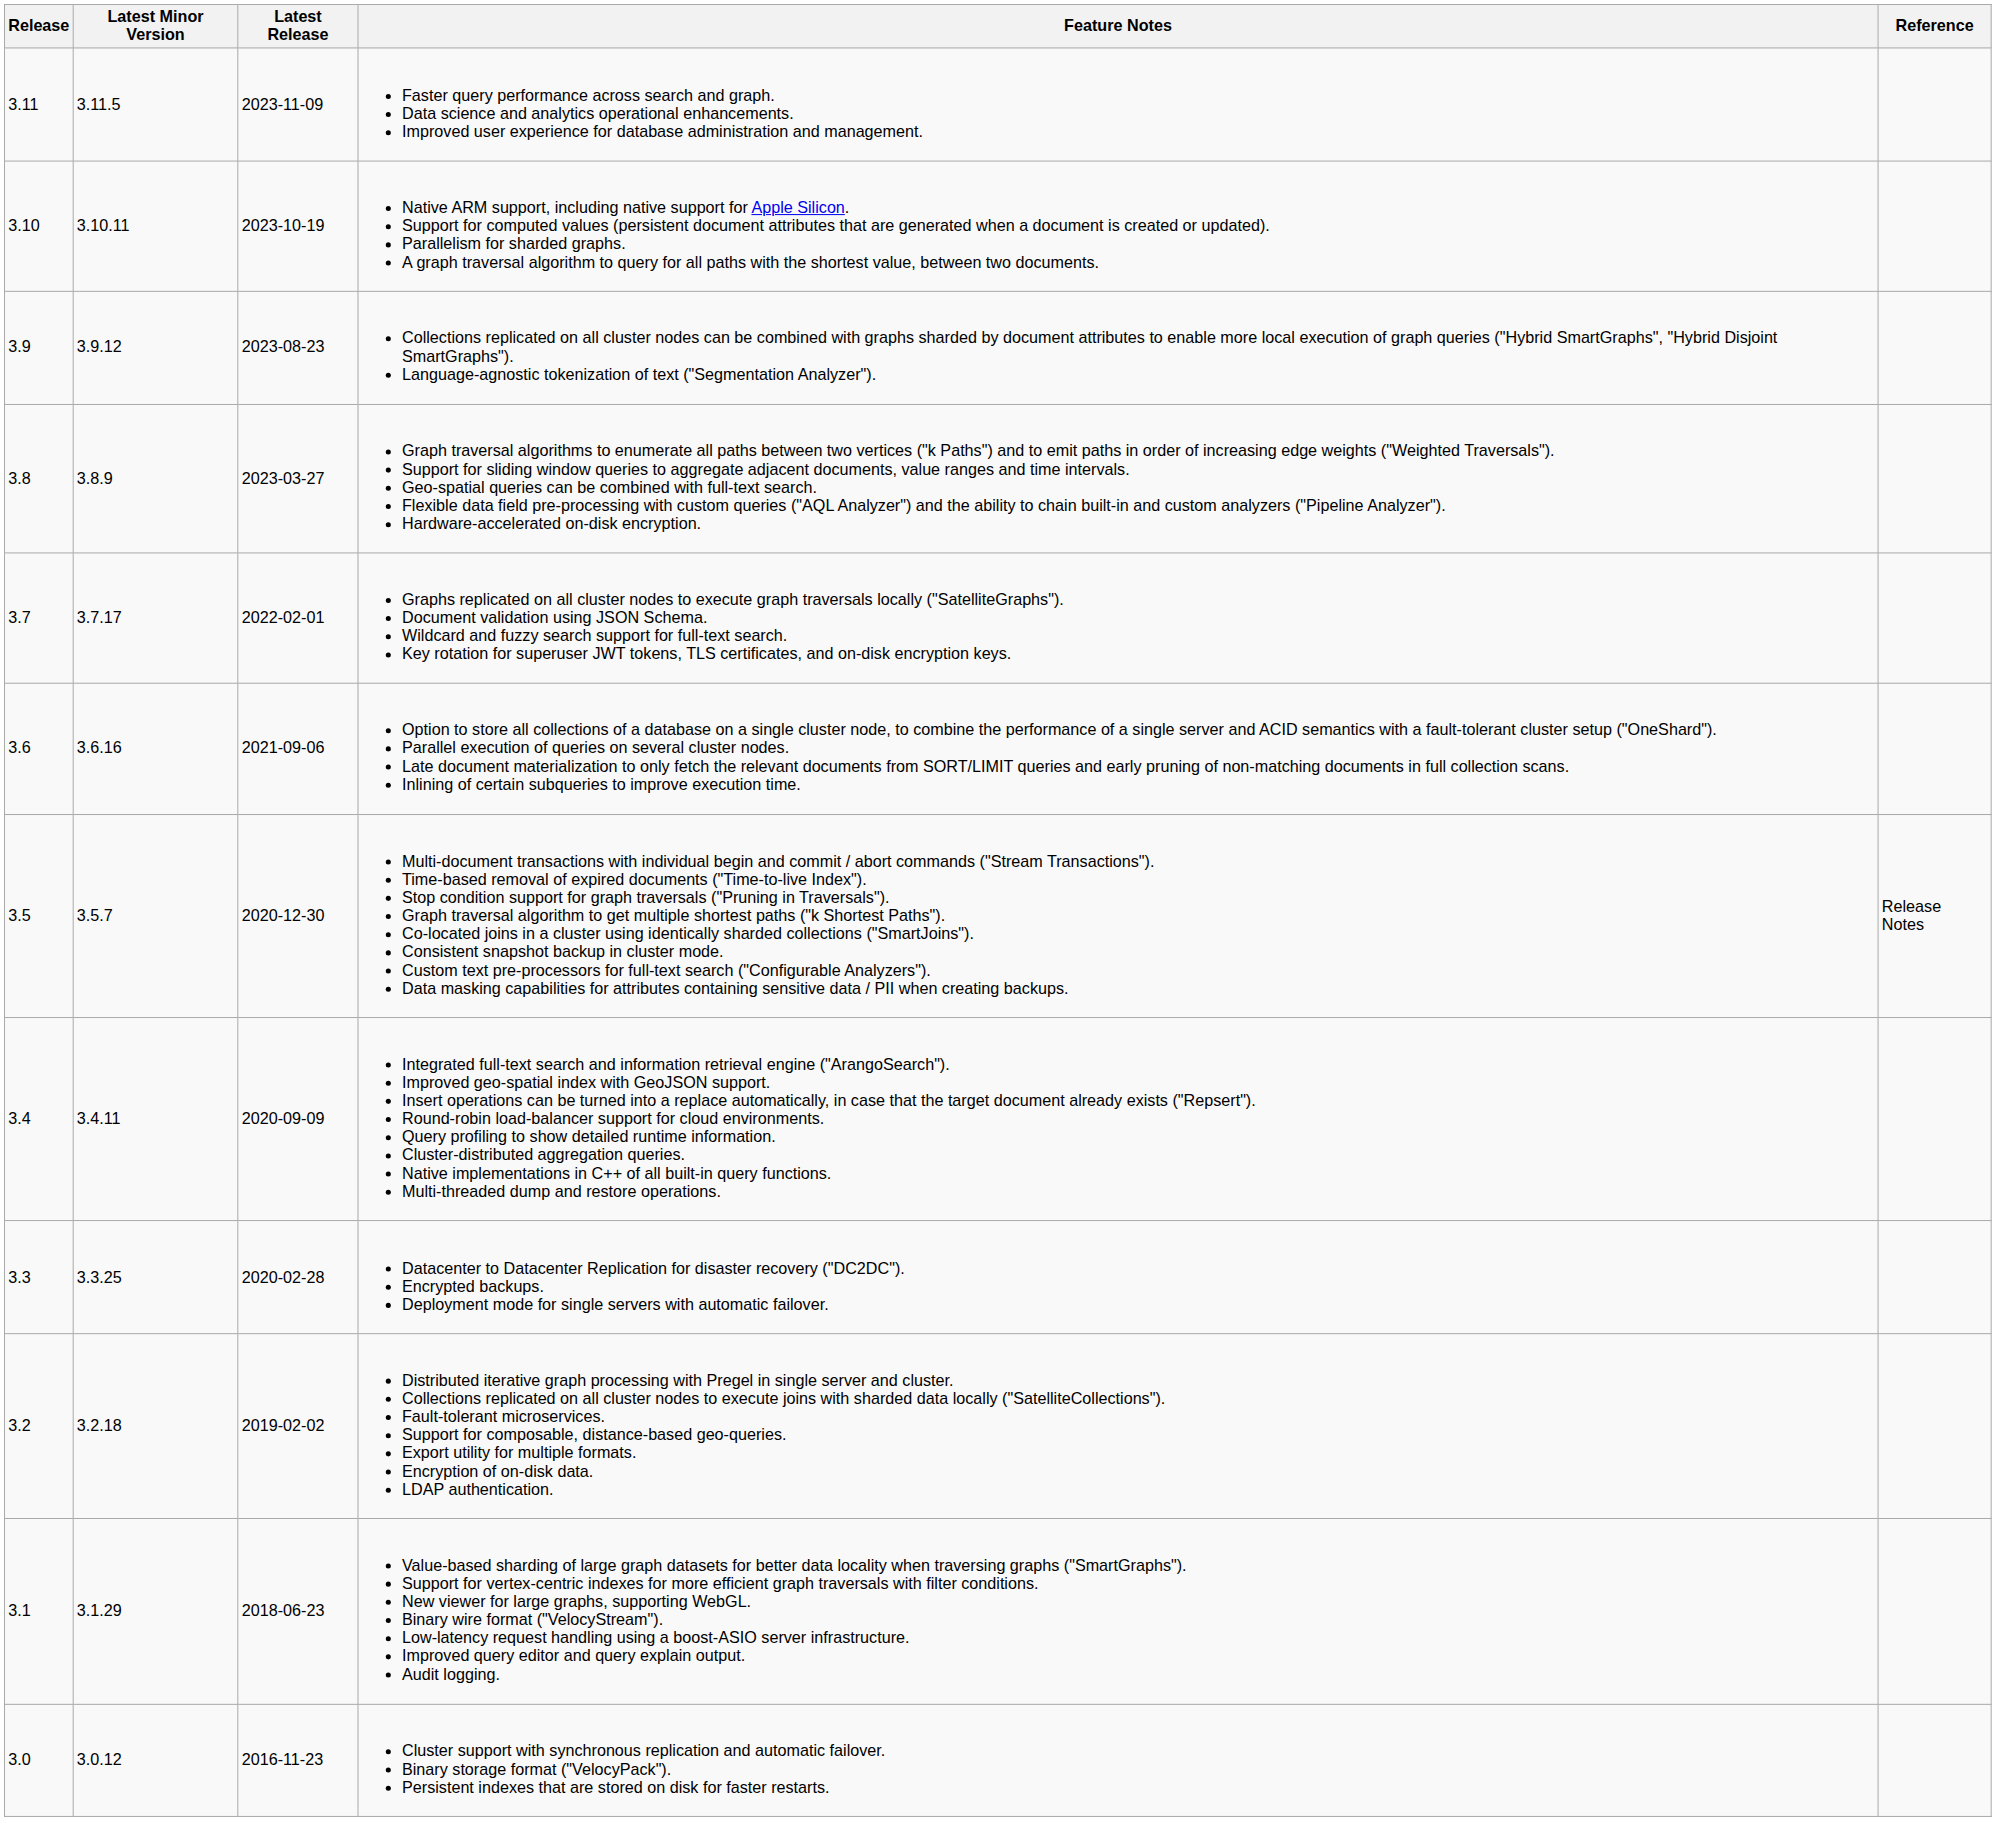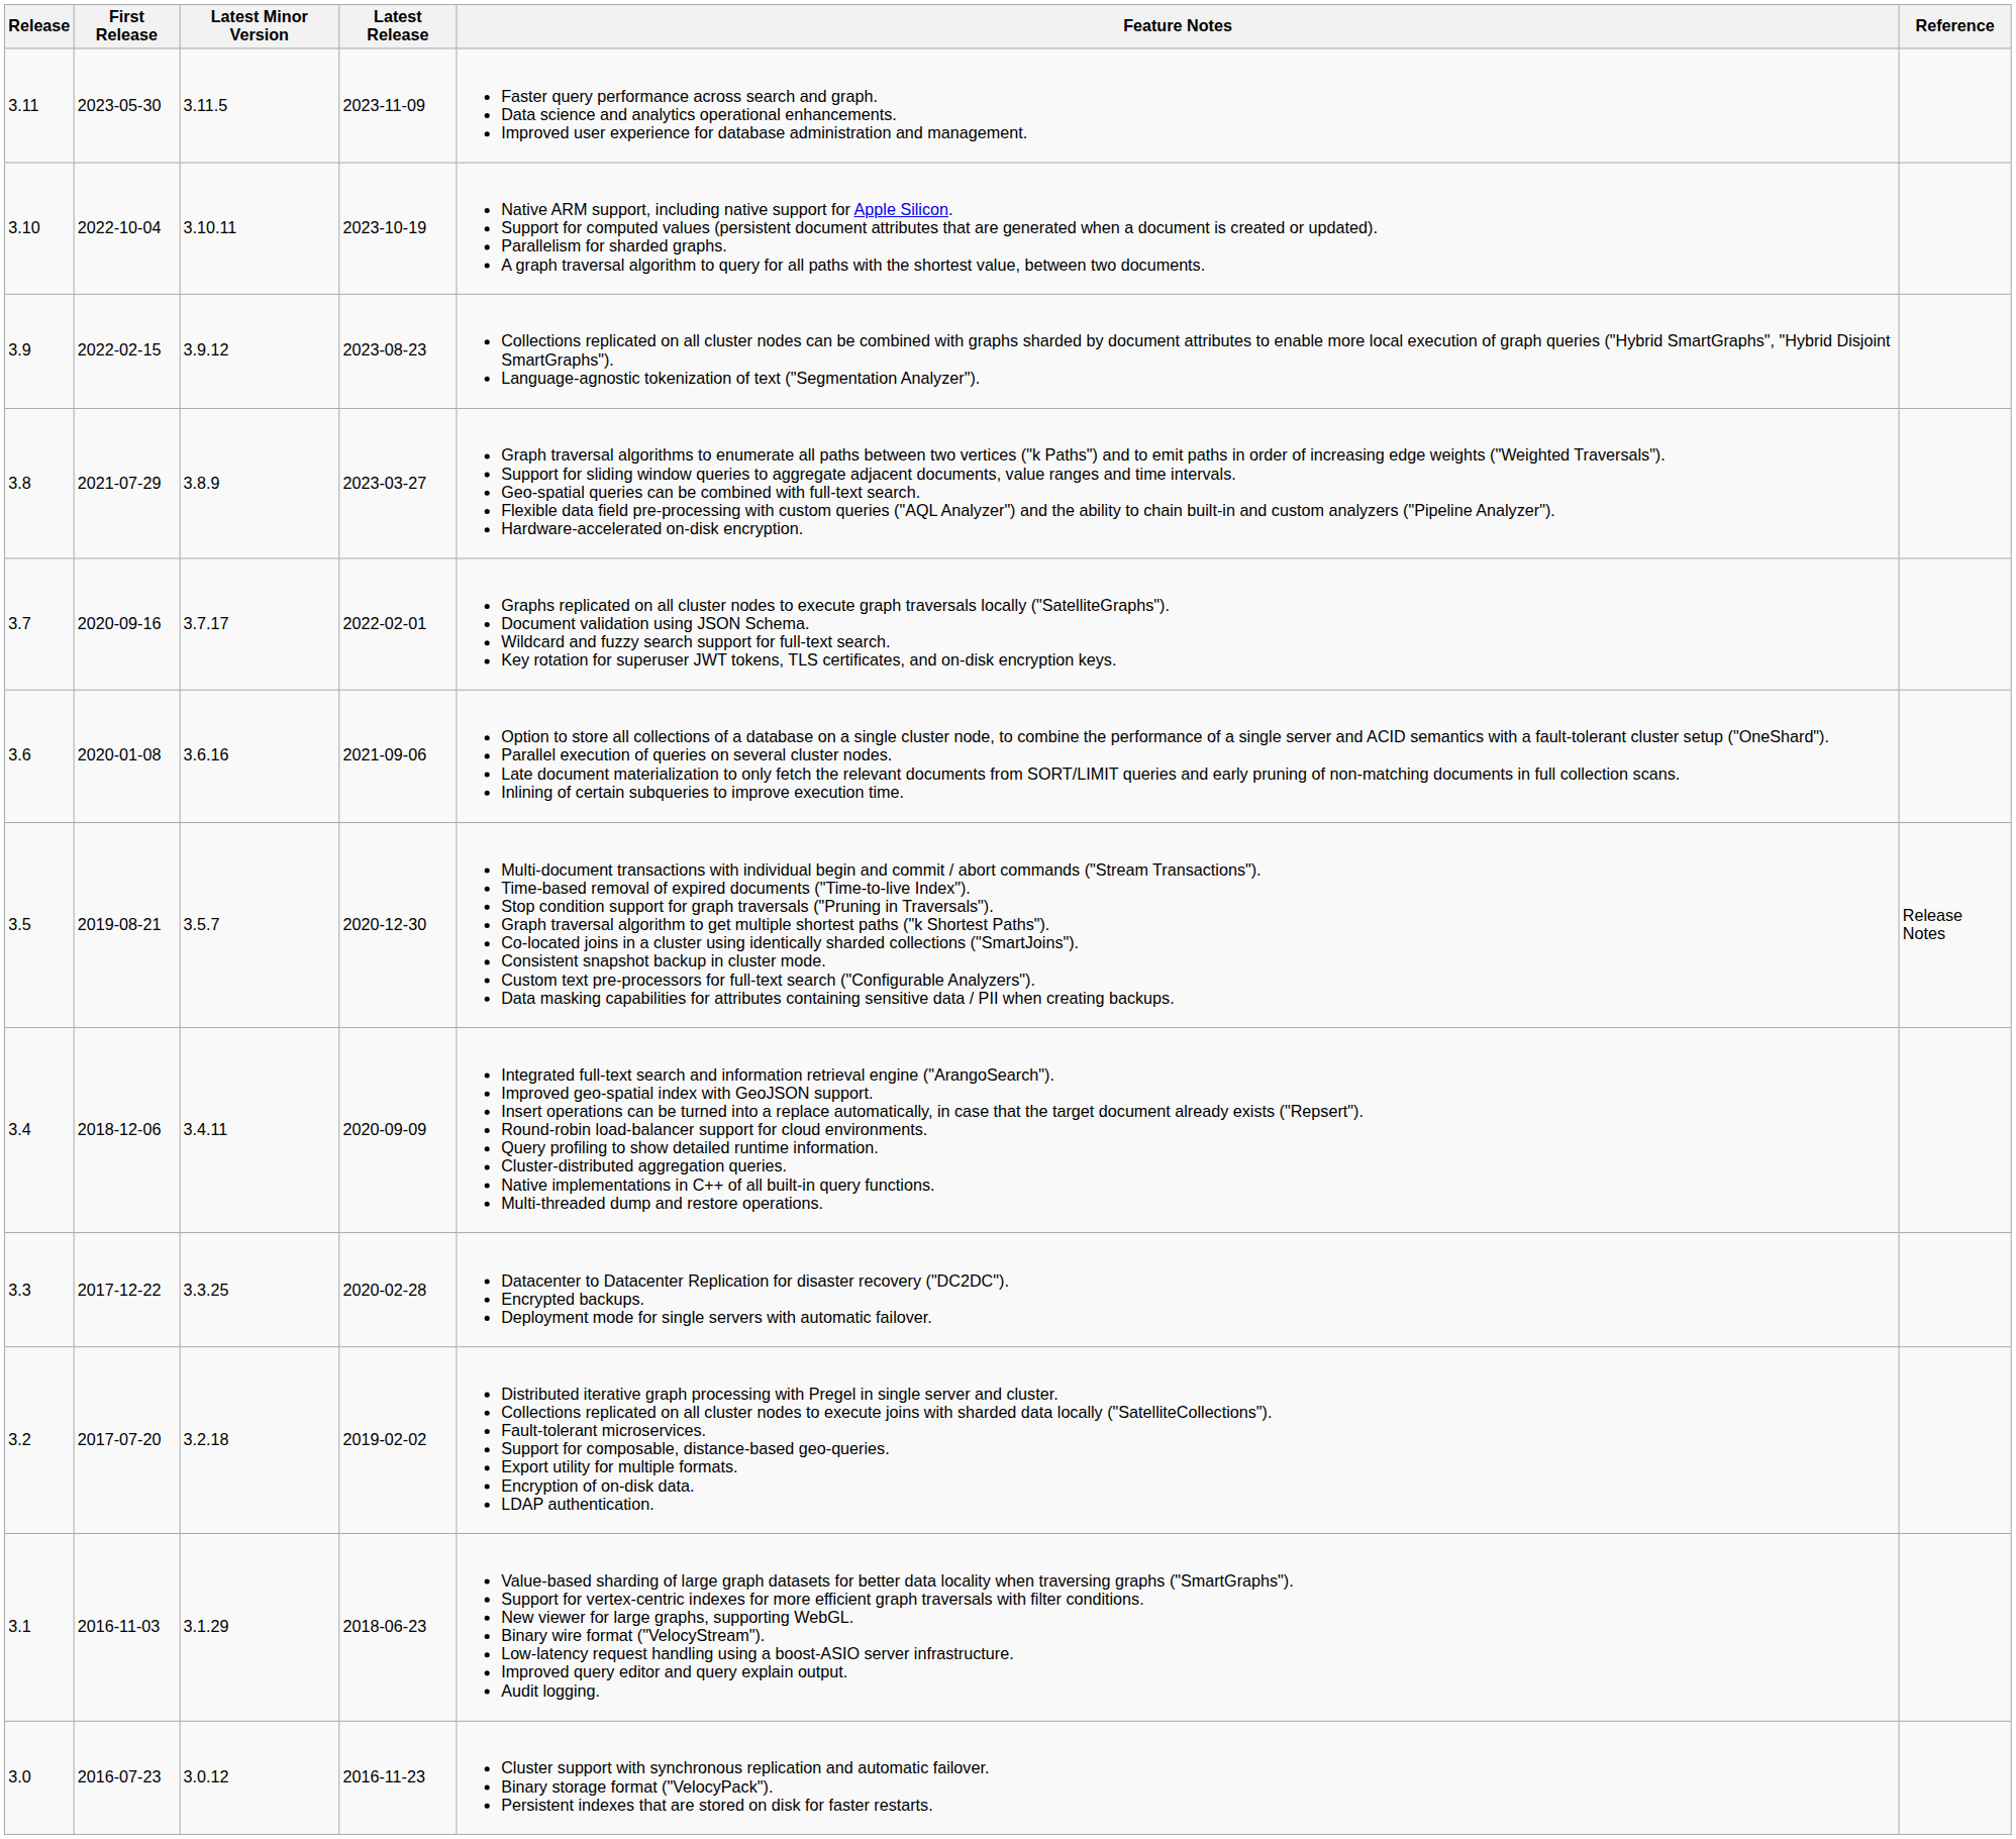+ column: First Release | 2023-05-30 | 2022-10-04 | 2022-02-15 | 2021-07-29 | 2020-09-16 | 2020-01-08 | 2019-08-21 | 2018-12-06 | 2017-12-22 | 2017-07-20 | 2016-11-03 | 2016-07-23
